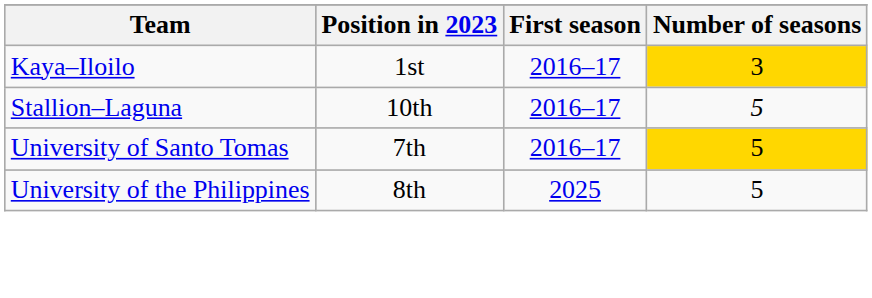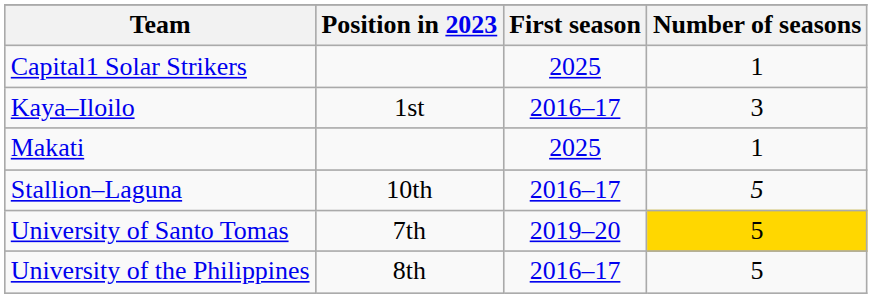+ row: Capital1 Solar Strikers | 2025 | 1
Kaya–Iloilo | Number of seasons: gold background -> no background
+ row: Makati | 2025 | 1
University of Santo Tomas | First season: 2016–17 -> 2019–20
University of the Philippines | First season: 2025 -> 2016–17
